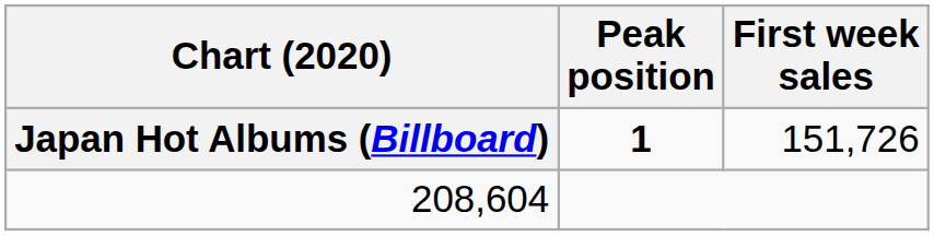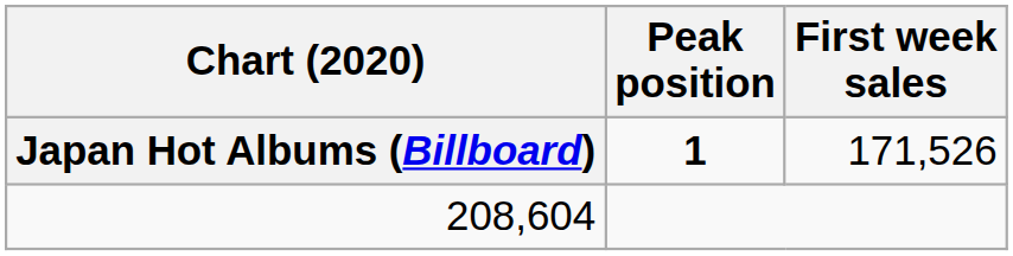Japan Hot Albums (Billboard) | First week sales: 151,726 -> 171,526
